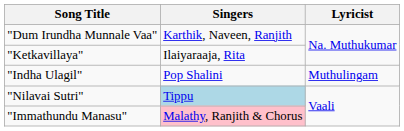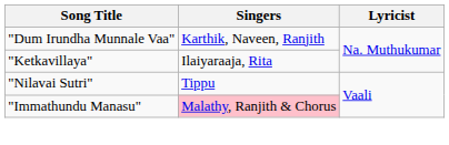- row: "Indha Ulagil" | Pop Shalini | Muthulingam
"Nilavai Sutri" | Singers: lightblue background -> no background
